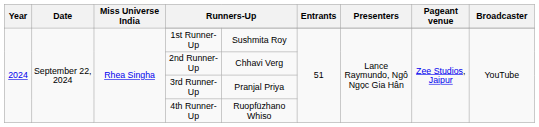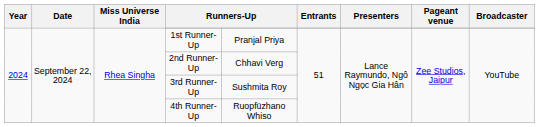1st Runner-Up | column 5: Sushmita Roy -> Pranjal Priya
3rd Runner-Up | column 5: Pranjal Priya -> Sushmita Roy
